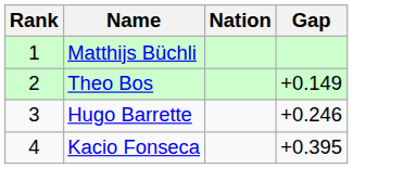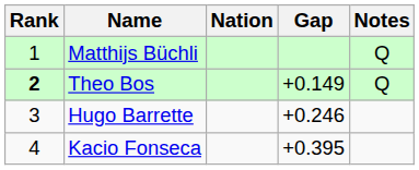+ column: Notes | Q | Q
Theo Bos | Rank: normal -> bold
